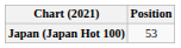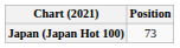Japan (Japan Hot 100) | Position: 53 -> 73
